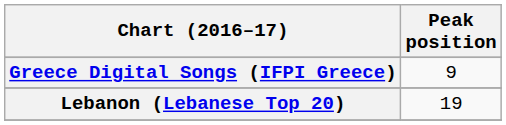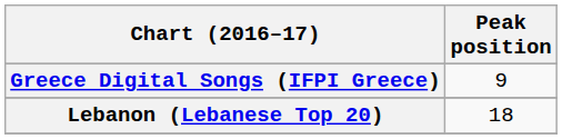Lebanon (Lebanese Top 20) | Peak position: 19 -> 18
